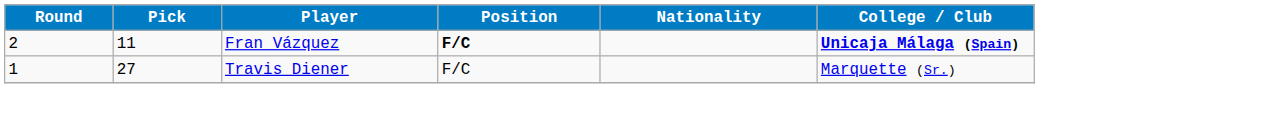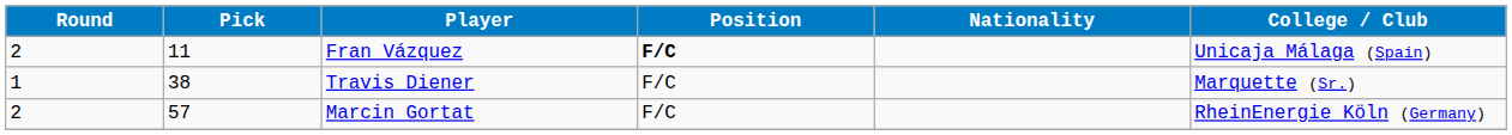Fran Vázquez | College / Club: bold -> normal
Travis Diener | Pick: 27 -> 38
+ row: 2 | 57 | Marcin Gortat | F/C | RheinEnergie Köln (Germany)
